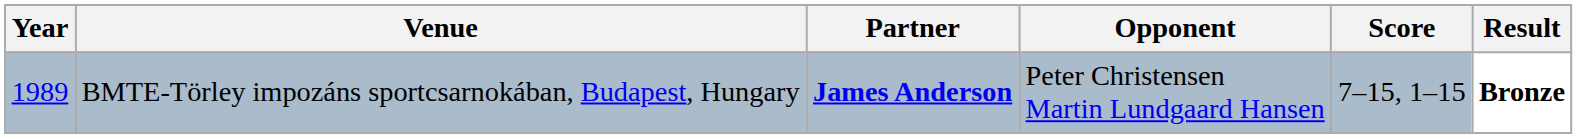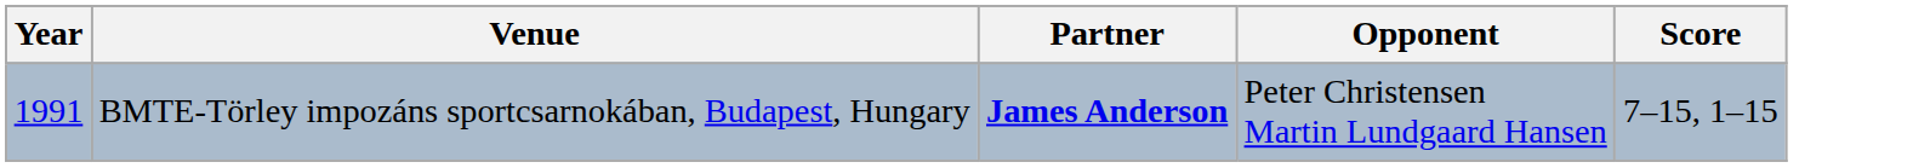- column: Result | Bronze
BMTE-Törley impozáns sportcsarnokában, Budapest, Hungary | Year: 1989 -> 1991
